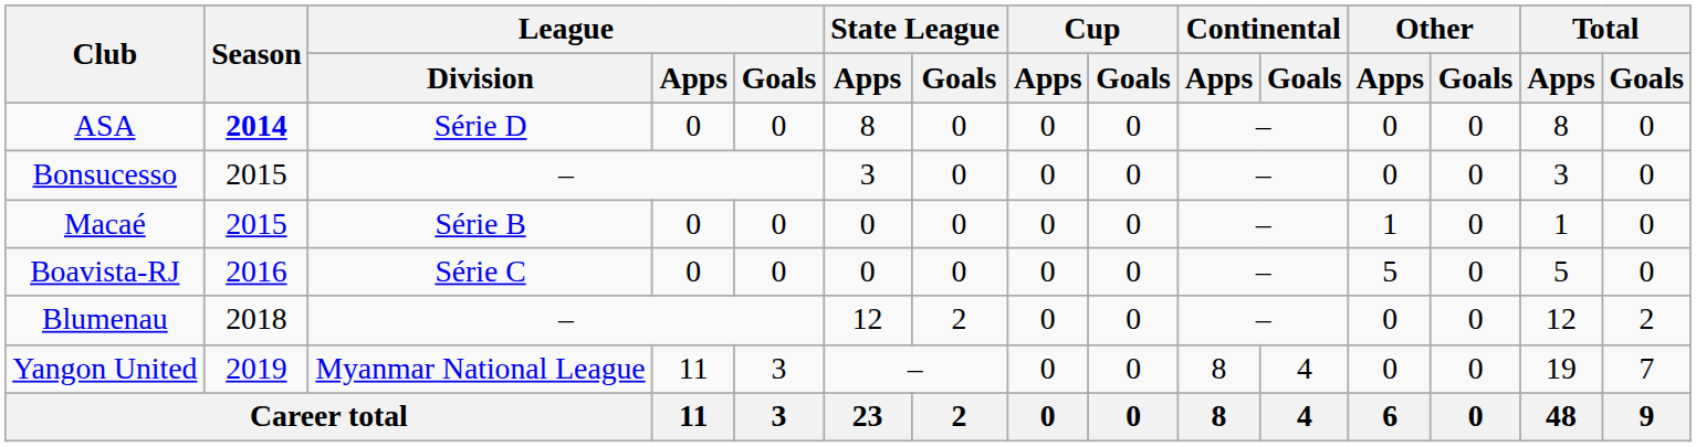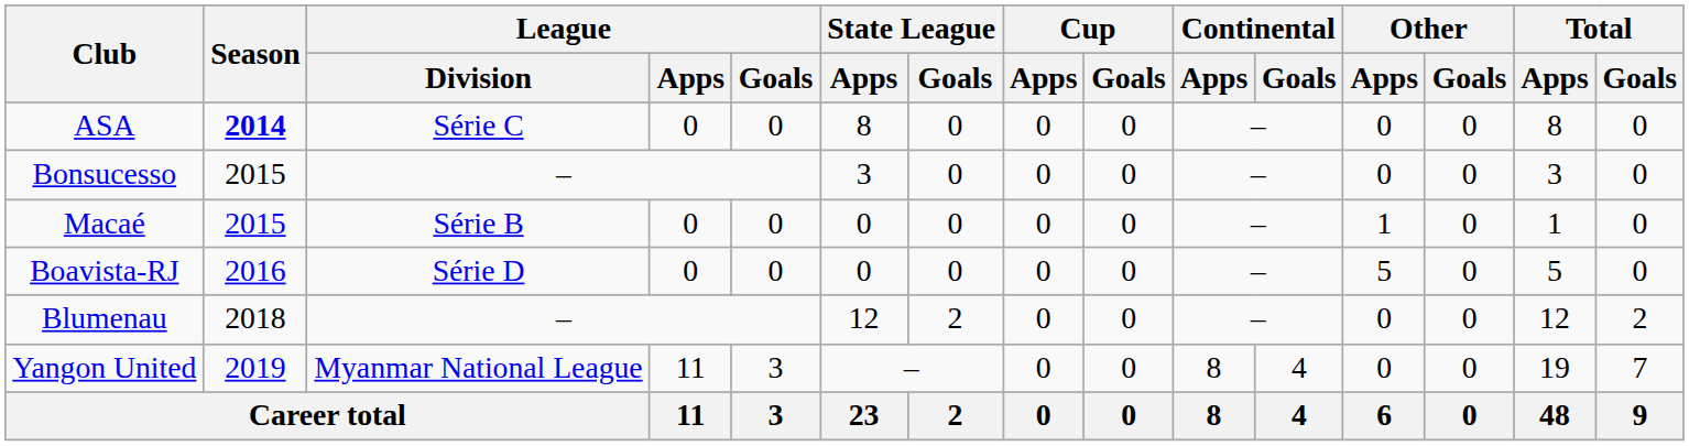ASA | League / Division: Série D -> Série C
Boavista-RJ | League / Division: Série C -> Série D
